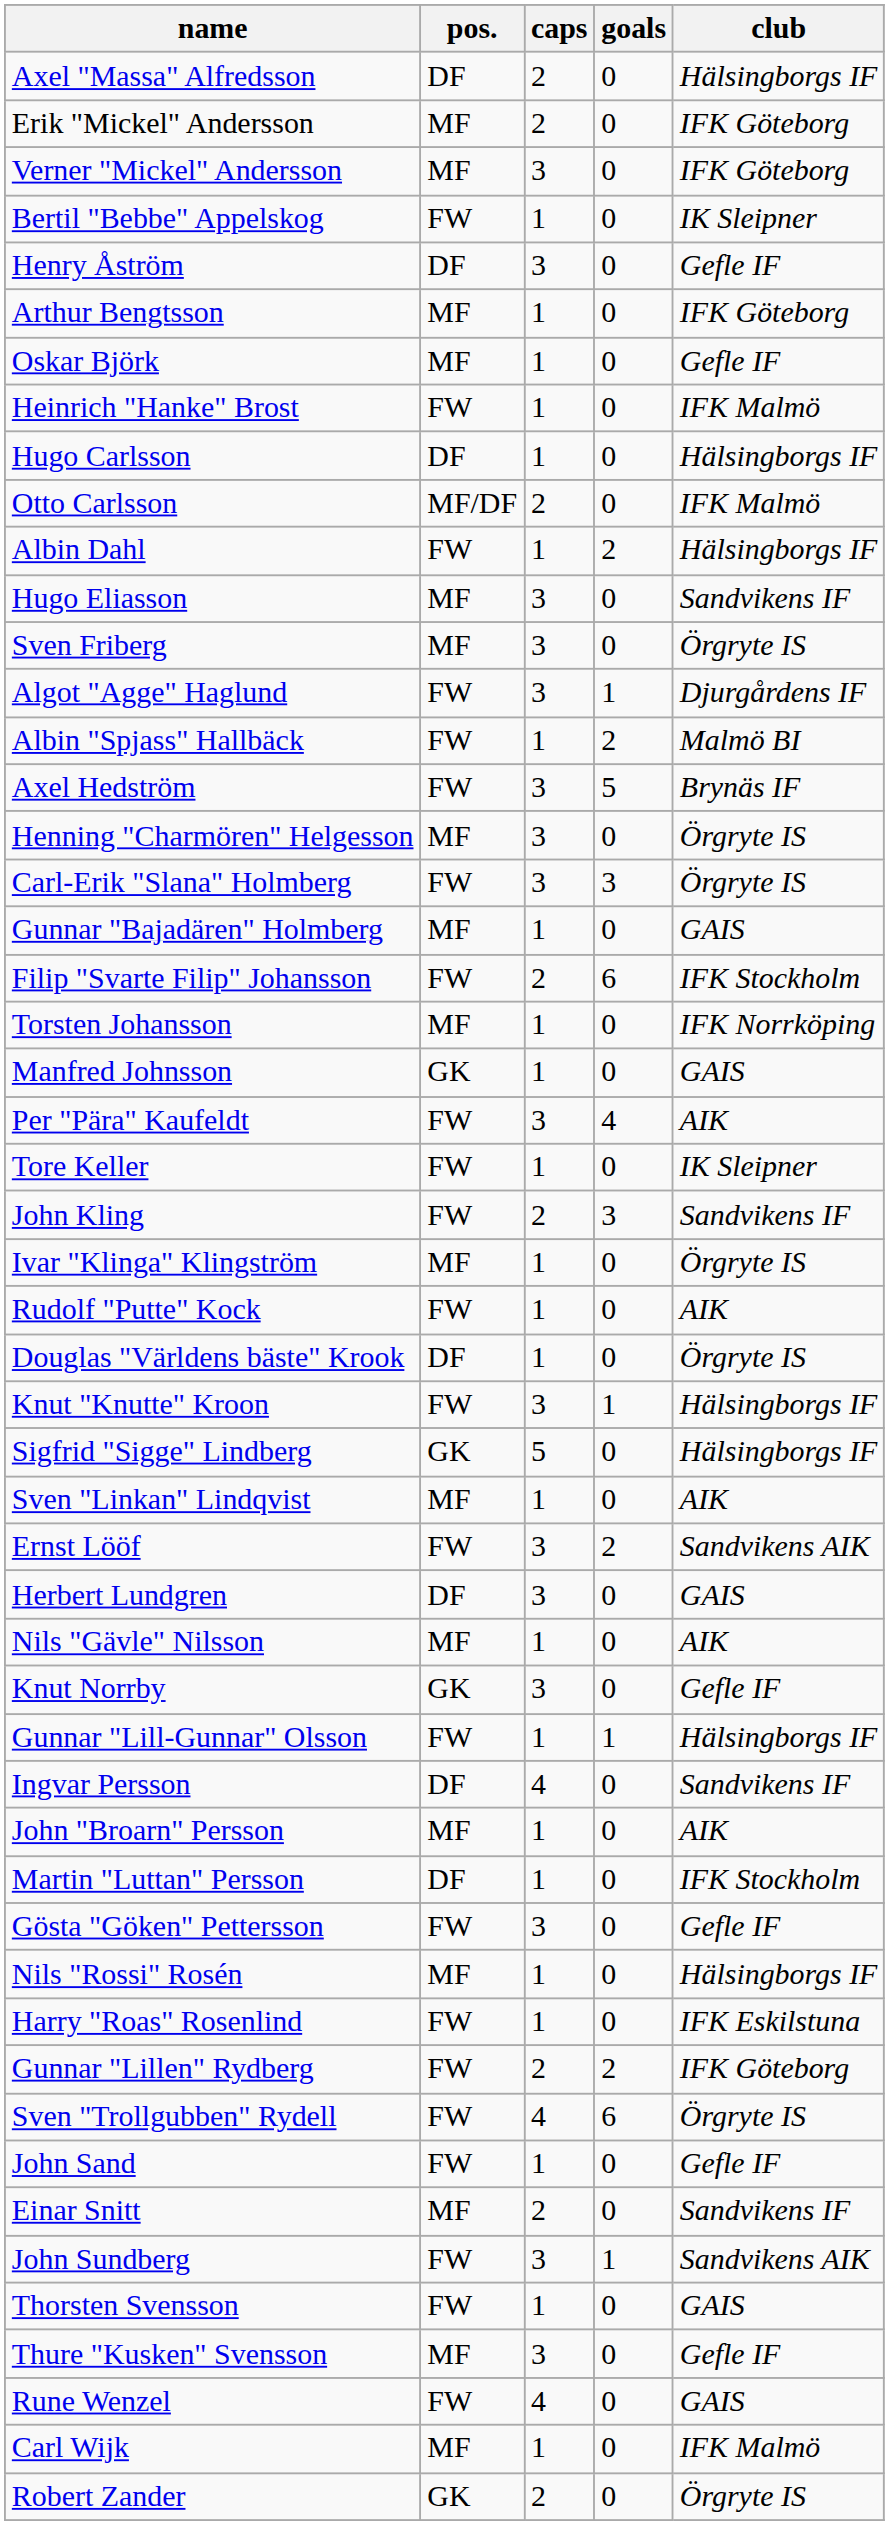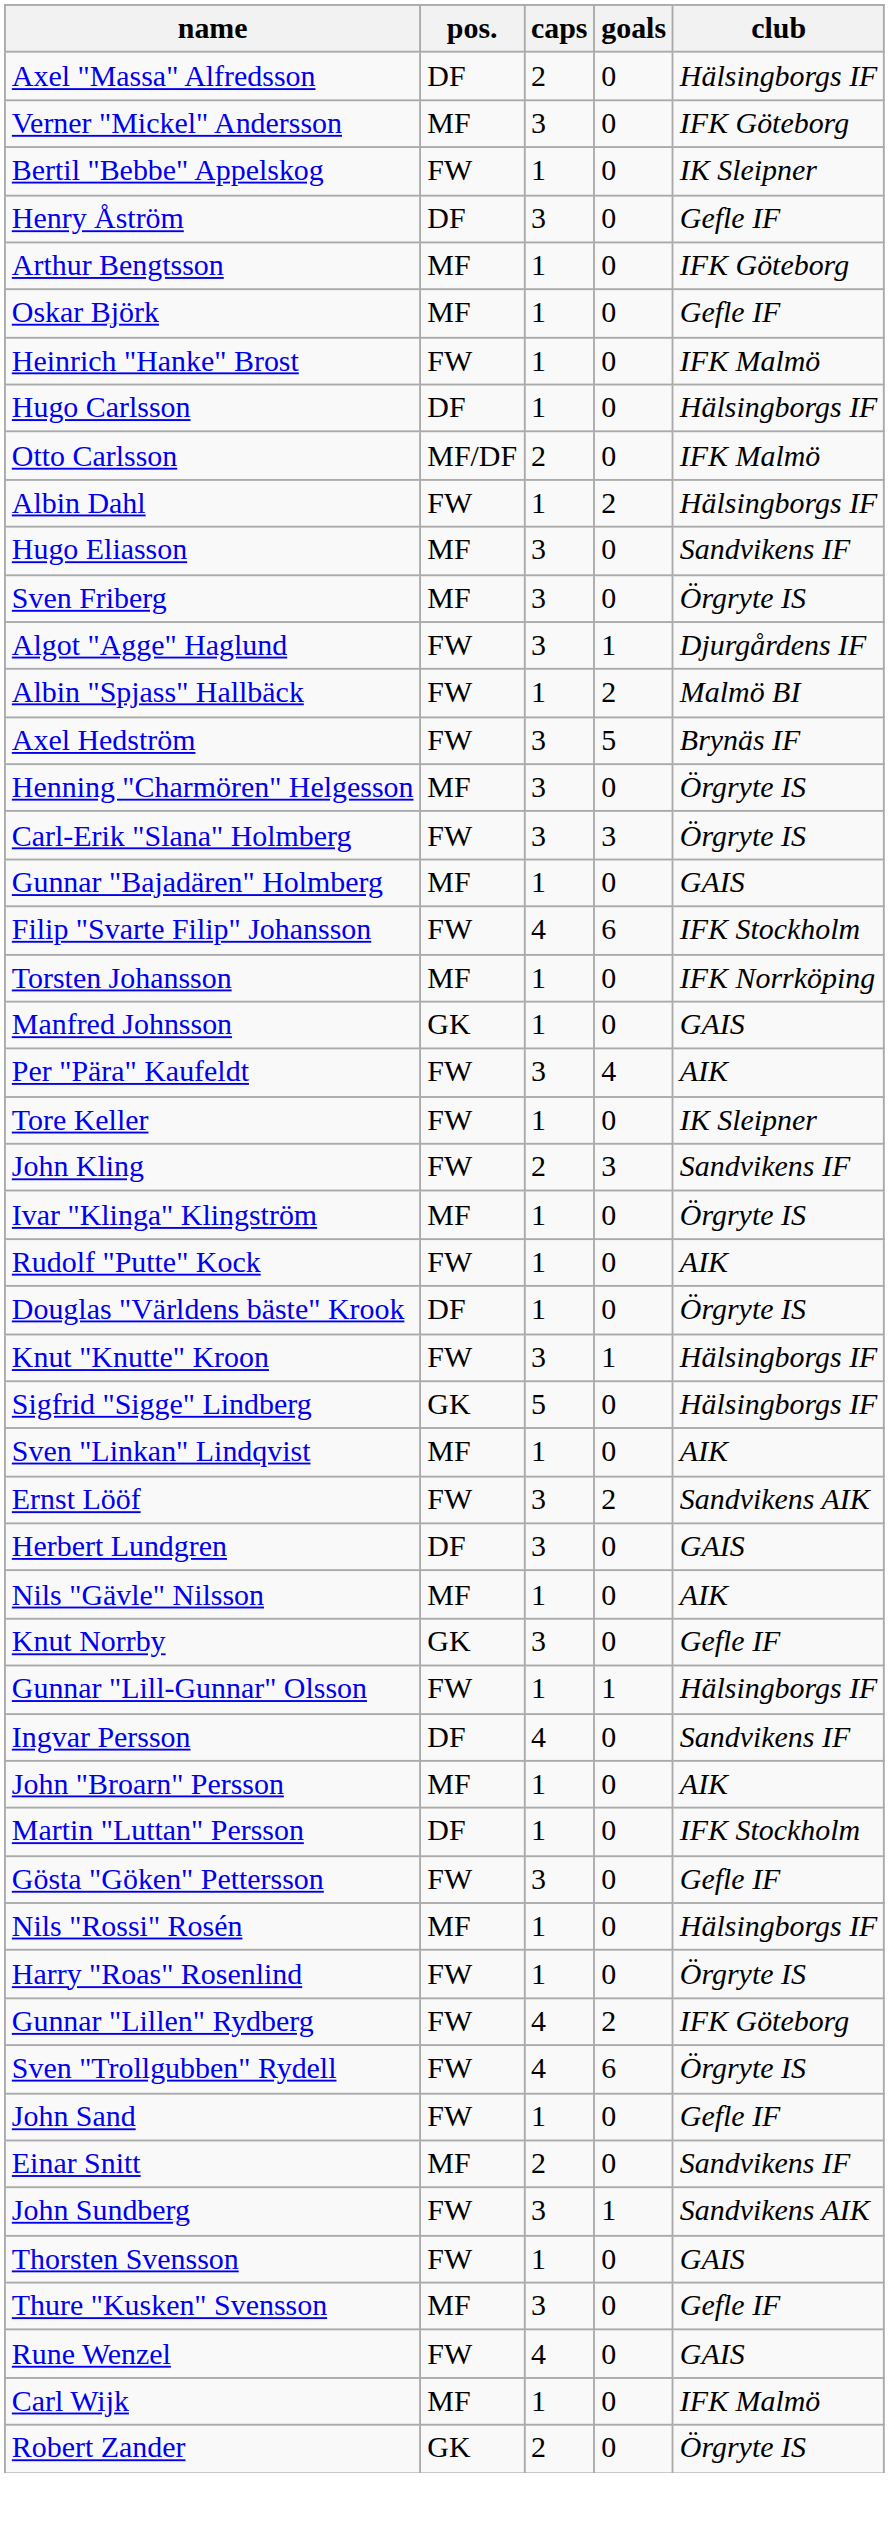- row: Erik "Mickel" Andersson | MF | 2 | 0 | IFK Göteborg
Filip "Svarte Filip" Johansson | caps: 2 -> 4
Harry "Roas" Rosenlind | club: IFK Eskilstuna -> Örgryte IS
Gunnar "Lillen" Rydberg | caps: 2 -> 4
